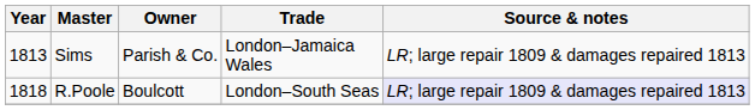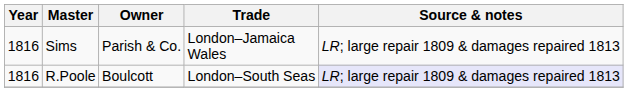Sims | Year: 1813 -> 1816
R.Poole | Year: 1818 -> 1816
